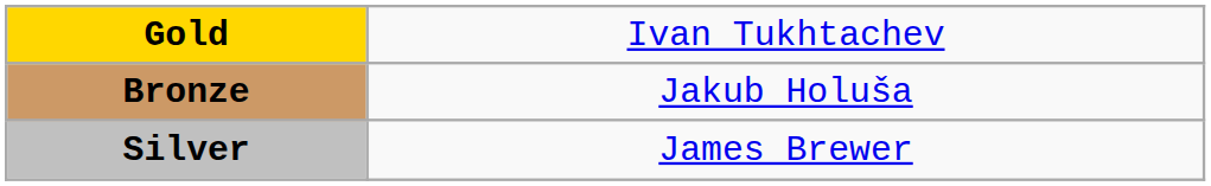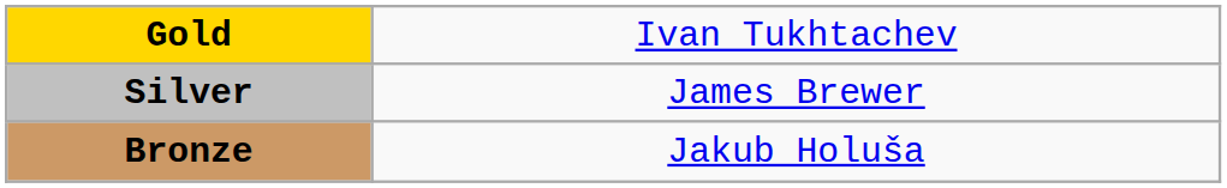rows swapped: Silver <-> Bronze
